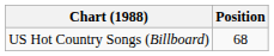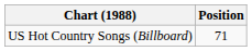US Hot Country Songs (Billboard) | Position: 68 -> 71
